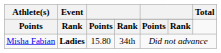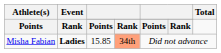Misha Fabian | column 3: 15.80 -> 15.85
Misha Fabian | column 4: no background -> lightsalmon background
